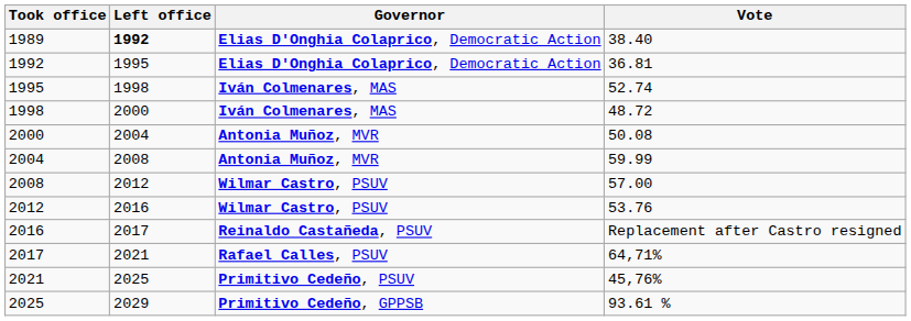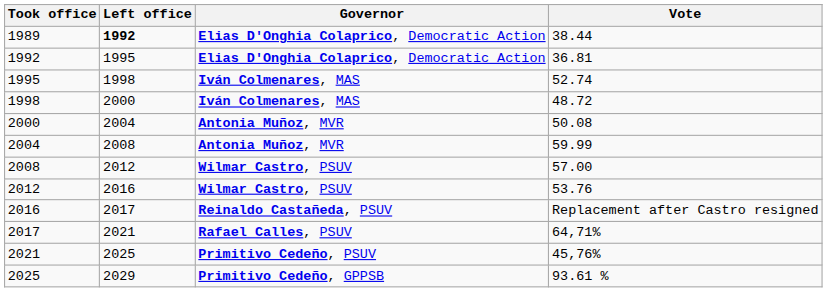1989 | Vote: 38.40 -> 38.44
